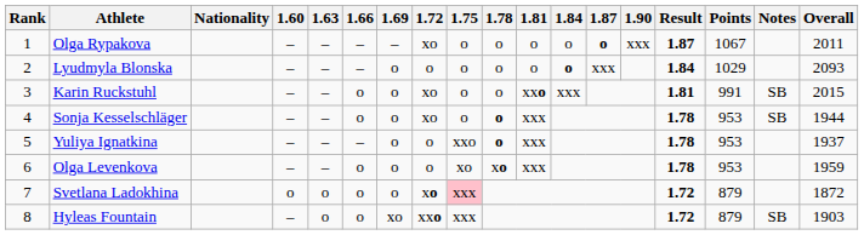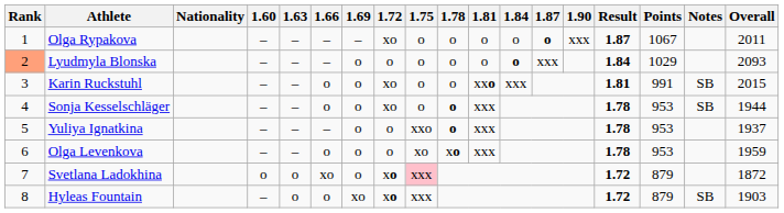Lyudmyla Blonska | Rank: no background -> lightsalmon background
Svetlana Ladokhina | 1.66: o -> xo
Hyleas Fountain | 1.72: xxo -> xo
